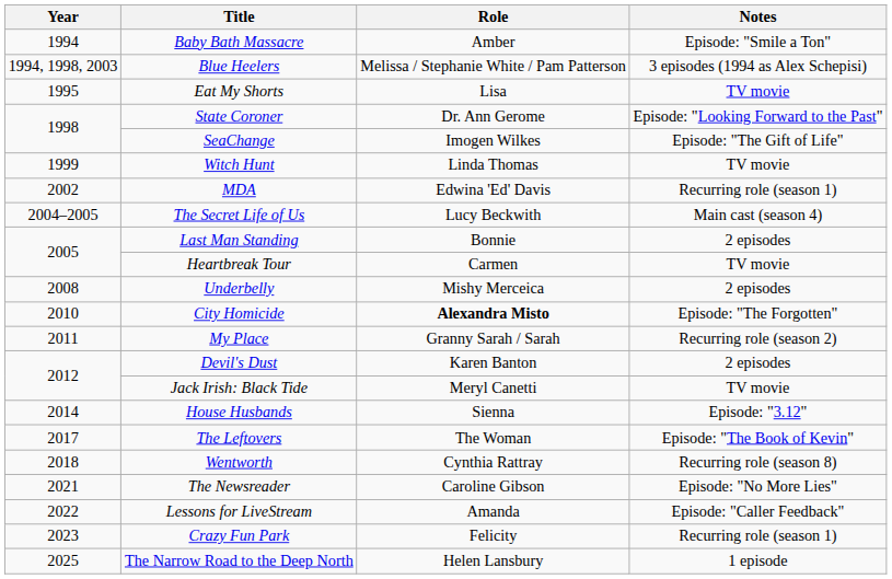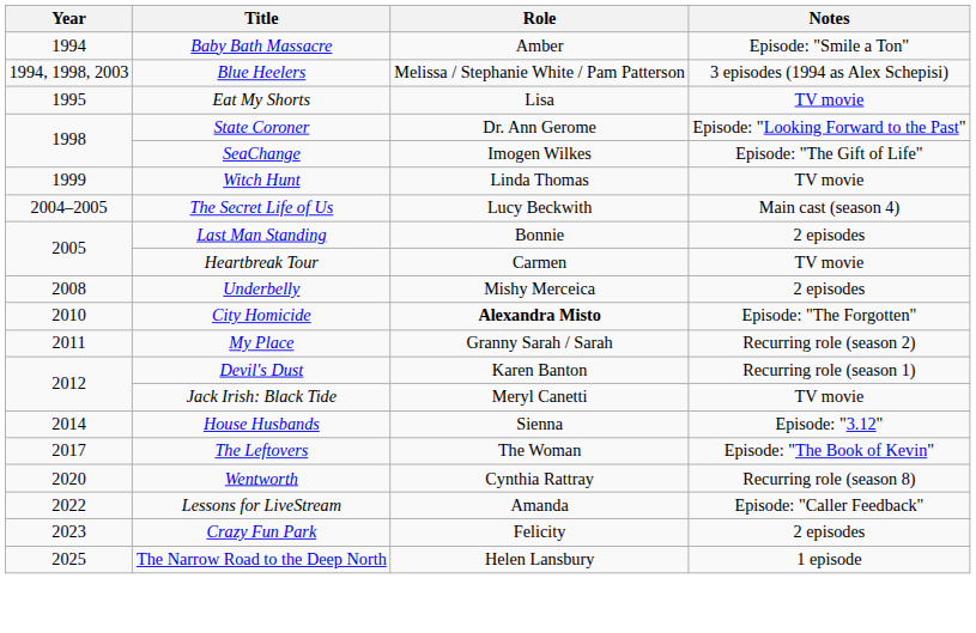- row: 2002 | MDA | Edwina 'Ed' Davis | Recurring role (season 1)
Devil's Dust | Notes: 2 episodes -> Recurring role (season 1)
Wentworth | Year: 2018 -> 2020
- row: 2021 | The Newsreader | Caroline Gibson | Episode: "No More Lies"
Crazy Fun Park | Notes: Recurring role (season 1) -> 2 episodes
